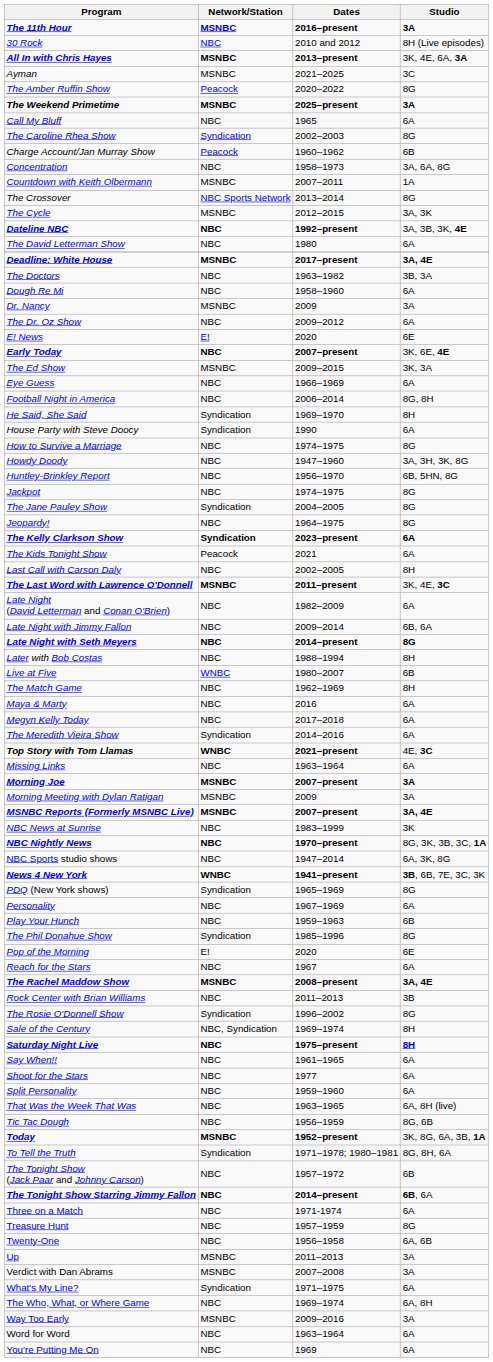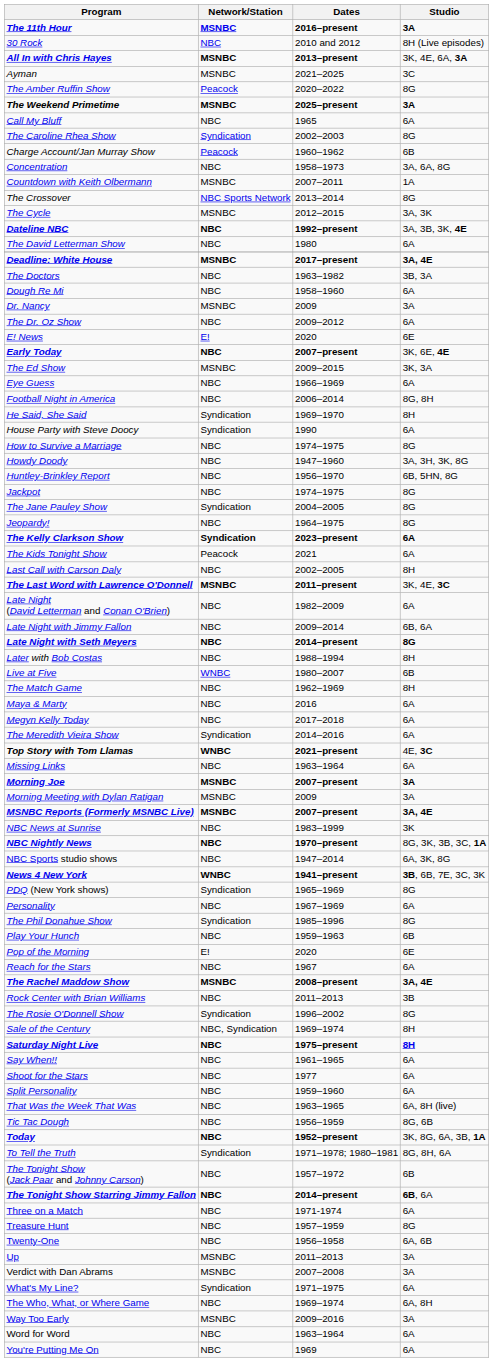rows swapped: The Phil Donahue Show <-> Play Your Hunch
Today | Network/Station: MSNBC -> NBC
